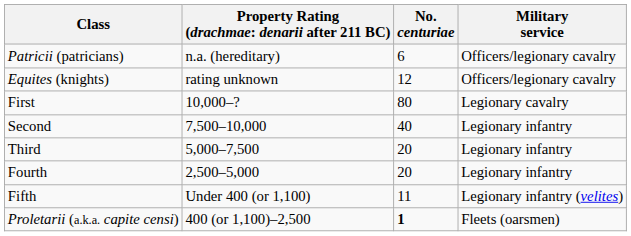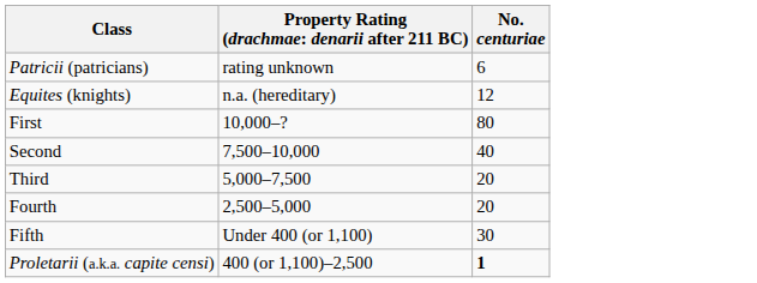- column: Military service | Officers/legionary cavalry | Officers/legionary cavalry | Legionary cavalry | Legionary infantry | Legionary infantry | Legionary infantry | Legionary infantry (velites) | Fleets (oarsmen)
Patricii (patricians) | column 2: n.a. (hereditary) -> rating unknown
Equites (knights) | column 2: rating unknown -> n.a. (hereditary)
Fifth | No. centuriae: 11 -> 30
